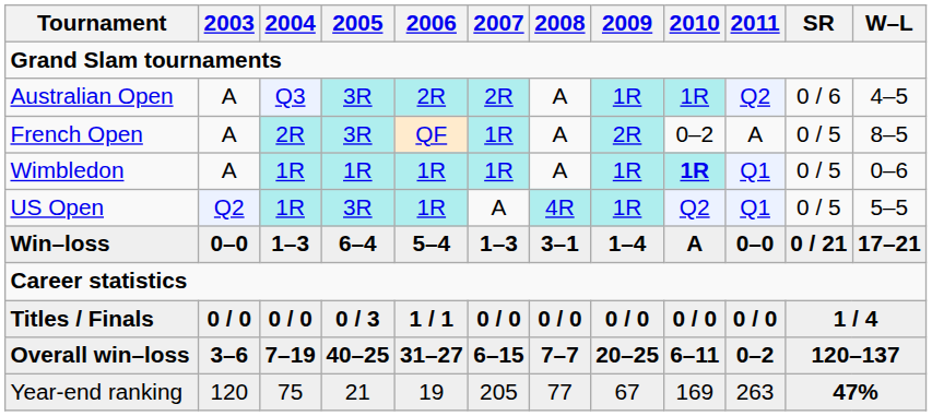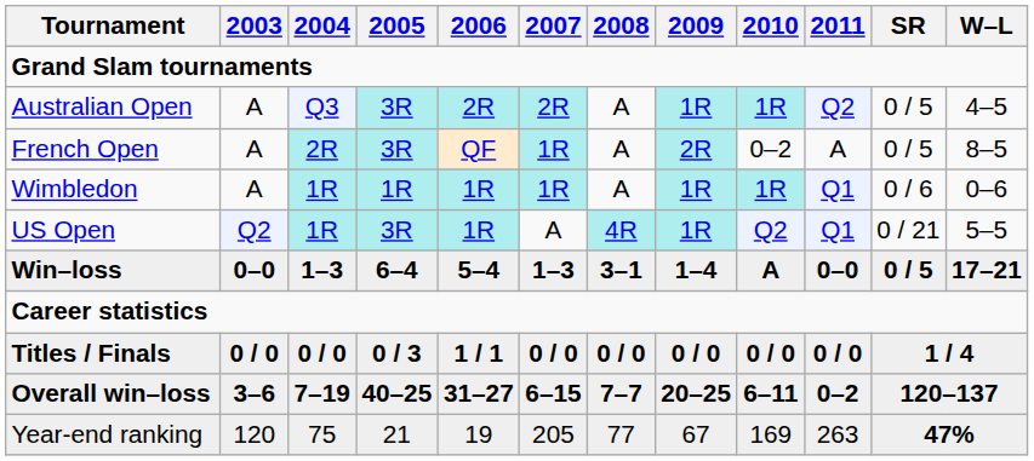Australian Open | SR: 0 / 6 -> 0 / 5
Wimbledon | 2010: bold -> normal
Wimbledon | SR: 0 / 5 -> 0 / 6
US Open | SR: 0 / 5 -> 0 / 21
Win–loss | SR: 0 / 21 -> 0 / 5
